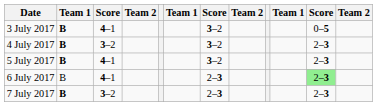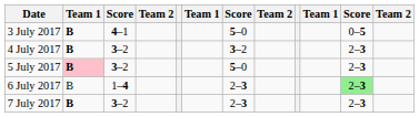3 July 2017 | column 7: 3–2 -> 5–0
5 July 2017 | column 2: no background -> pink background
5 July 2017 | column 3: 4–1 -> 3–2
5 July 2017 | column 7: 3–2 -> 5–0
6 July 2017 | column 3: 4–1 -> 1–4
